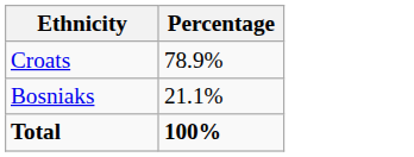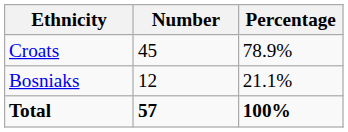+ column: Number | 45 | 12 | 57
